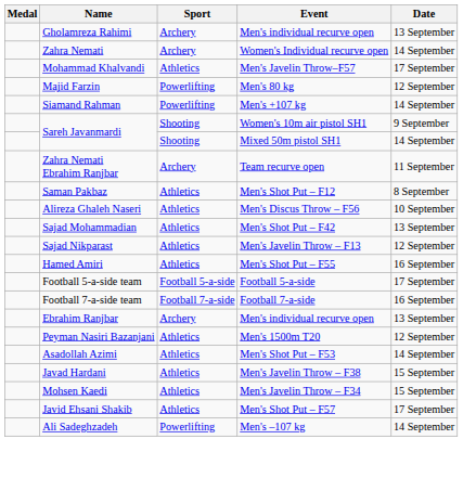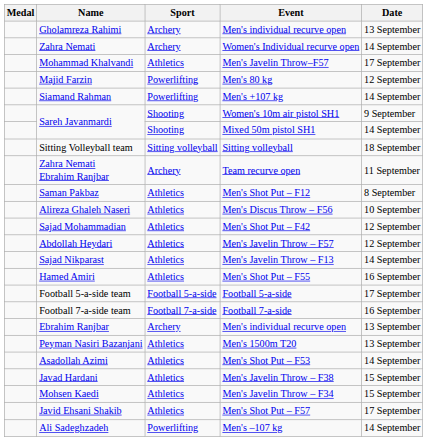+ row: Sitting Volleyball team | Sitting volleyball | Sitting volleyball | 18 September
Sajad Mohammadian | Date: 13 September -> 12 September
+ row: Abdollah Heydari | Athletics | Men's Javelin Throw – F57 | 12 September
Sajad Nikparast | Date: 12 September -> 14 September
Peyman Nasiri Bazanjani | Date: 12 September -> 13 September
